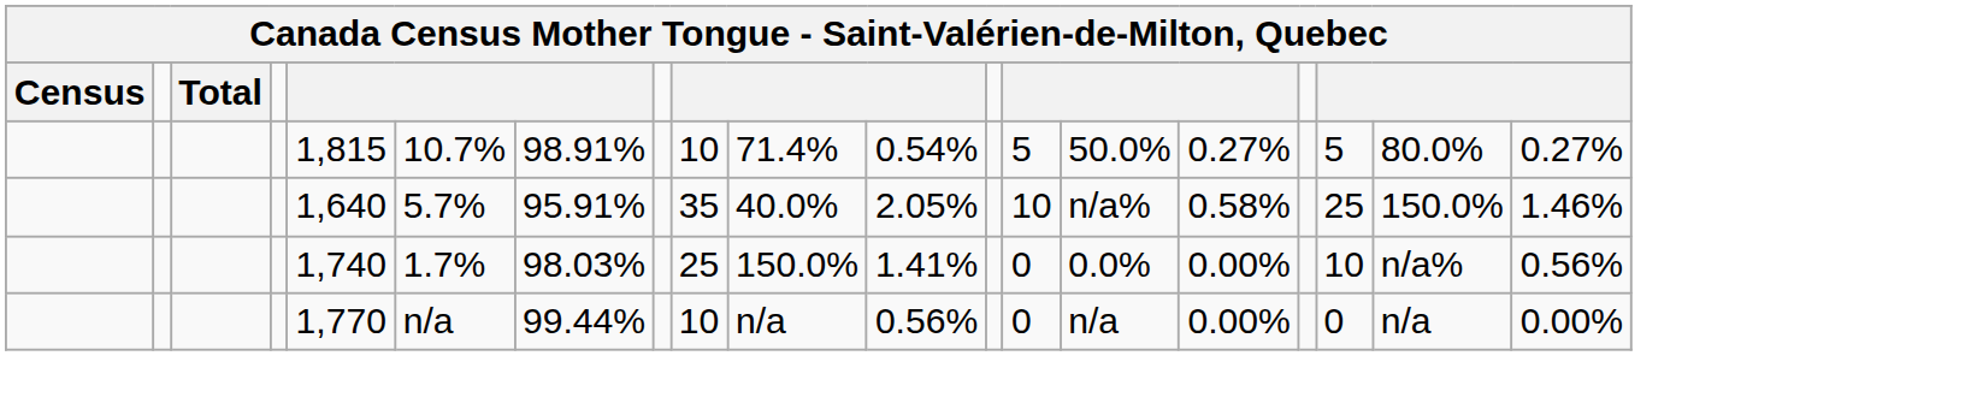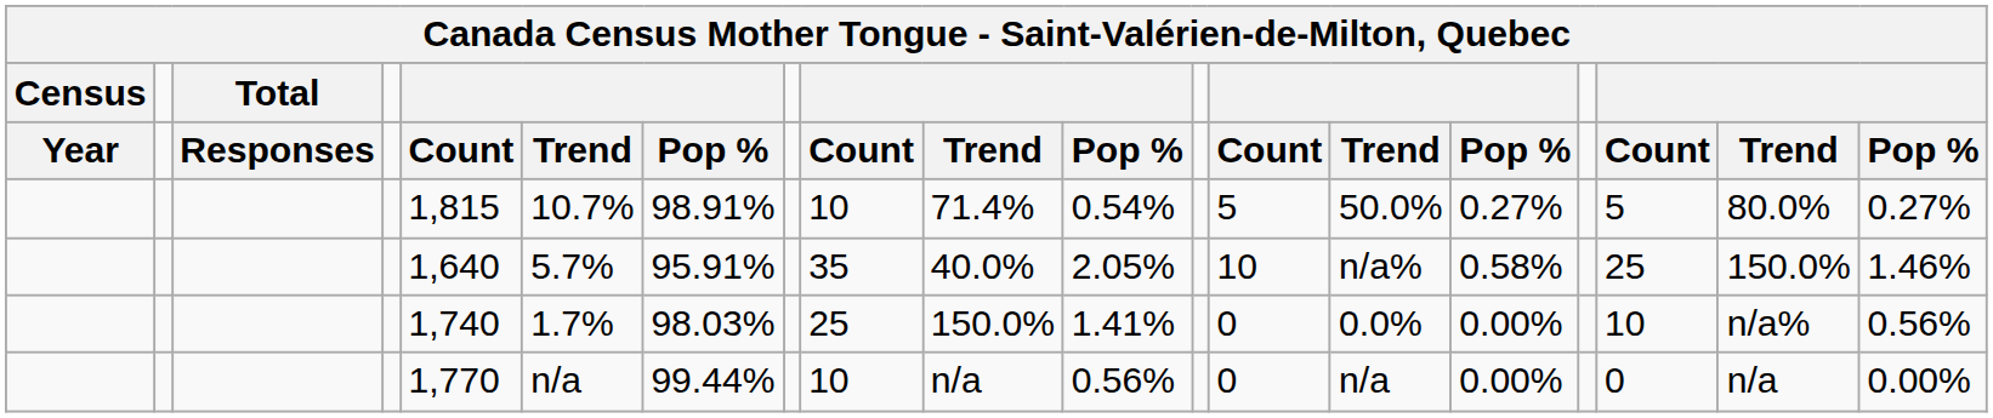+ row: Year | Responses | Count | Trend | Pop % | Count | Trend | Pop % | Count | Trend | Pop % | Count | Trend | Pop %
